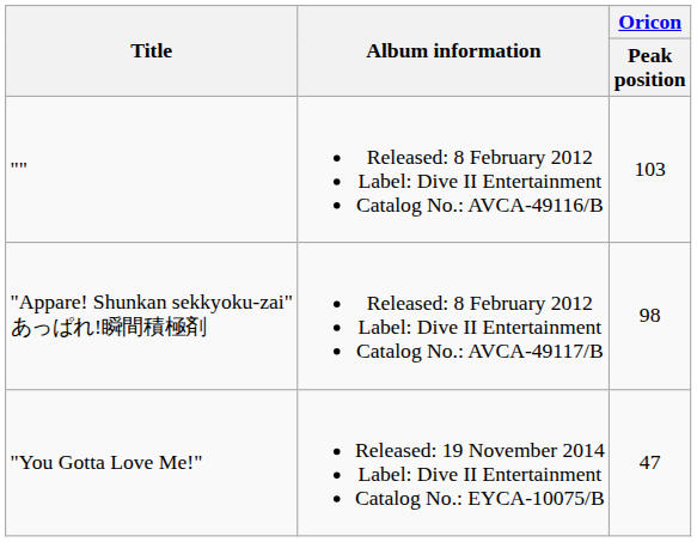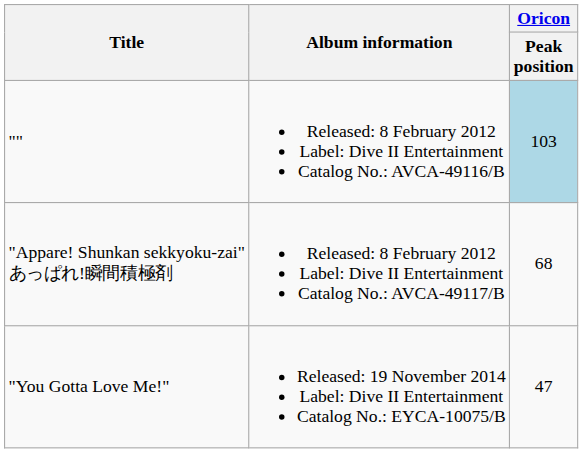"" | Oricon / Peak position: no background -> lightblue background
"Appare! Shunkan sekkyoku-zai" あっぱれ!瞬間積極剤 | Oricon / Peak position: 98 -> 68
